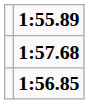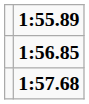rows swapped: 1:56.85 <-> 1:57.68
